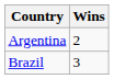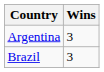Argentina | Wins: 2 -> 3
